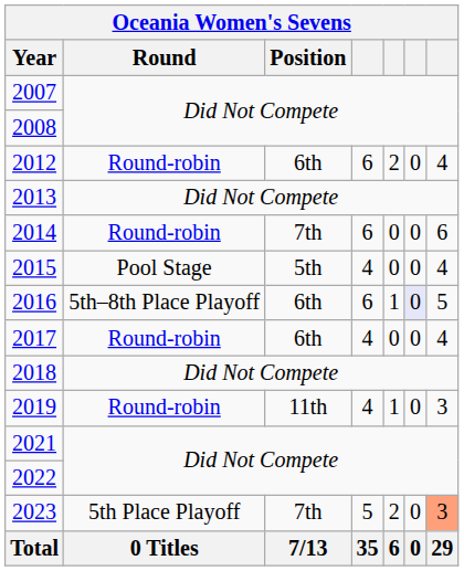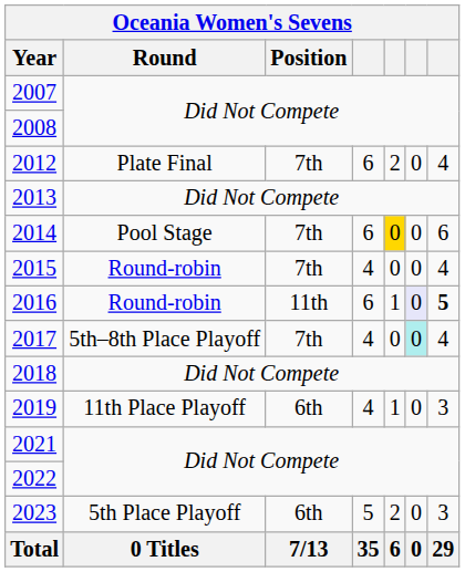2012 | Round: Round-robin -> Plate Final
2012 | Position: 6th -> 7th
2014 | Round: Round-robin -> Pool Stage
2014 | column 5: no background -> gold background
2015 | Round: Pool Stage -> Round-robin
2015 | Position: 5th -> 7th
2016 | Round: 5th–8th Place Playoff -> Round-robin
2016 | Position: 6th -> 11th
2016 | column 7: normal -> bold
2017 | Round: Round-robin -> 5th–8th Place Playoff
2017 | Position: 6th -> 7th
2017 | column 6: no background -> paleturquoise background
2019 | Round: Round-robin -> 11th Place Playoff
2019 | Position: 11th -> 6th
2023 | Position: 7th -> 6th
2023 | column 7: lightsalmon background -> no background
